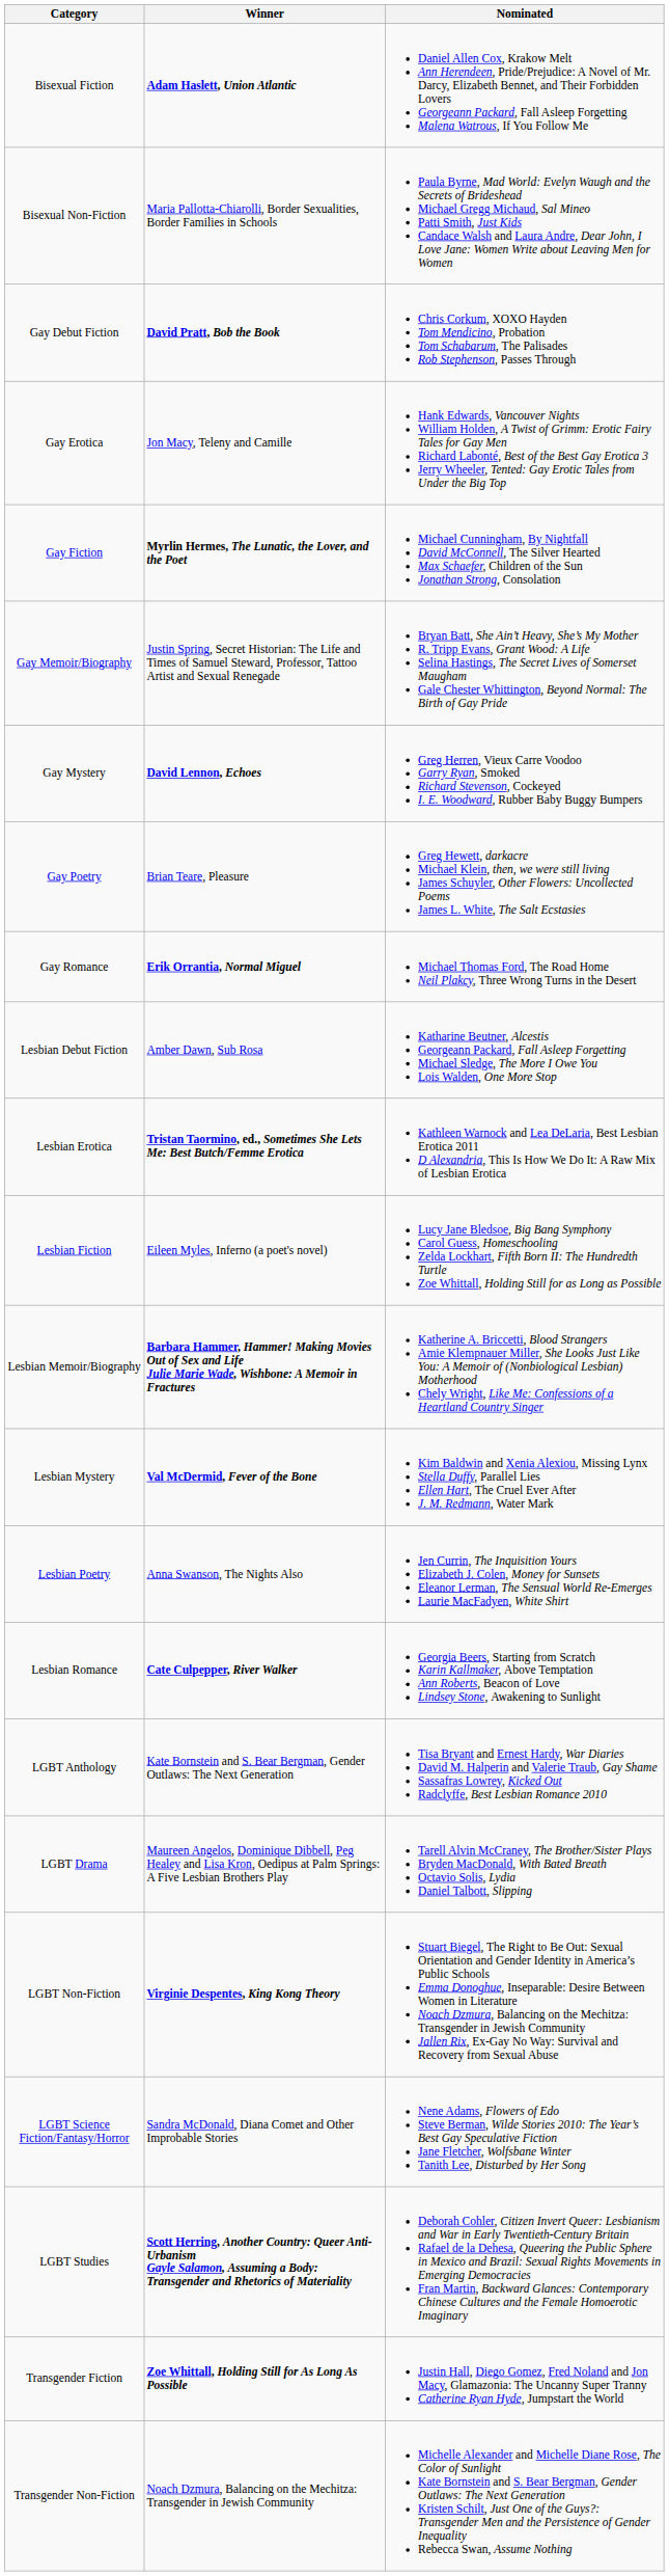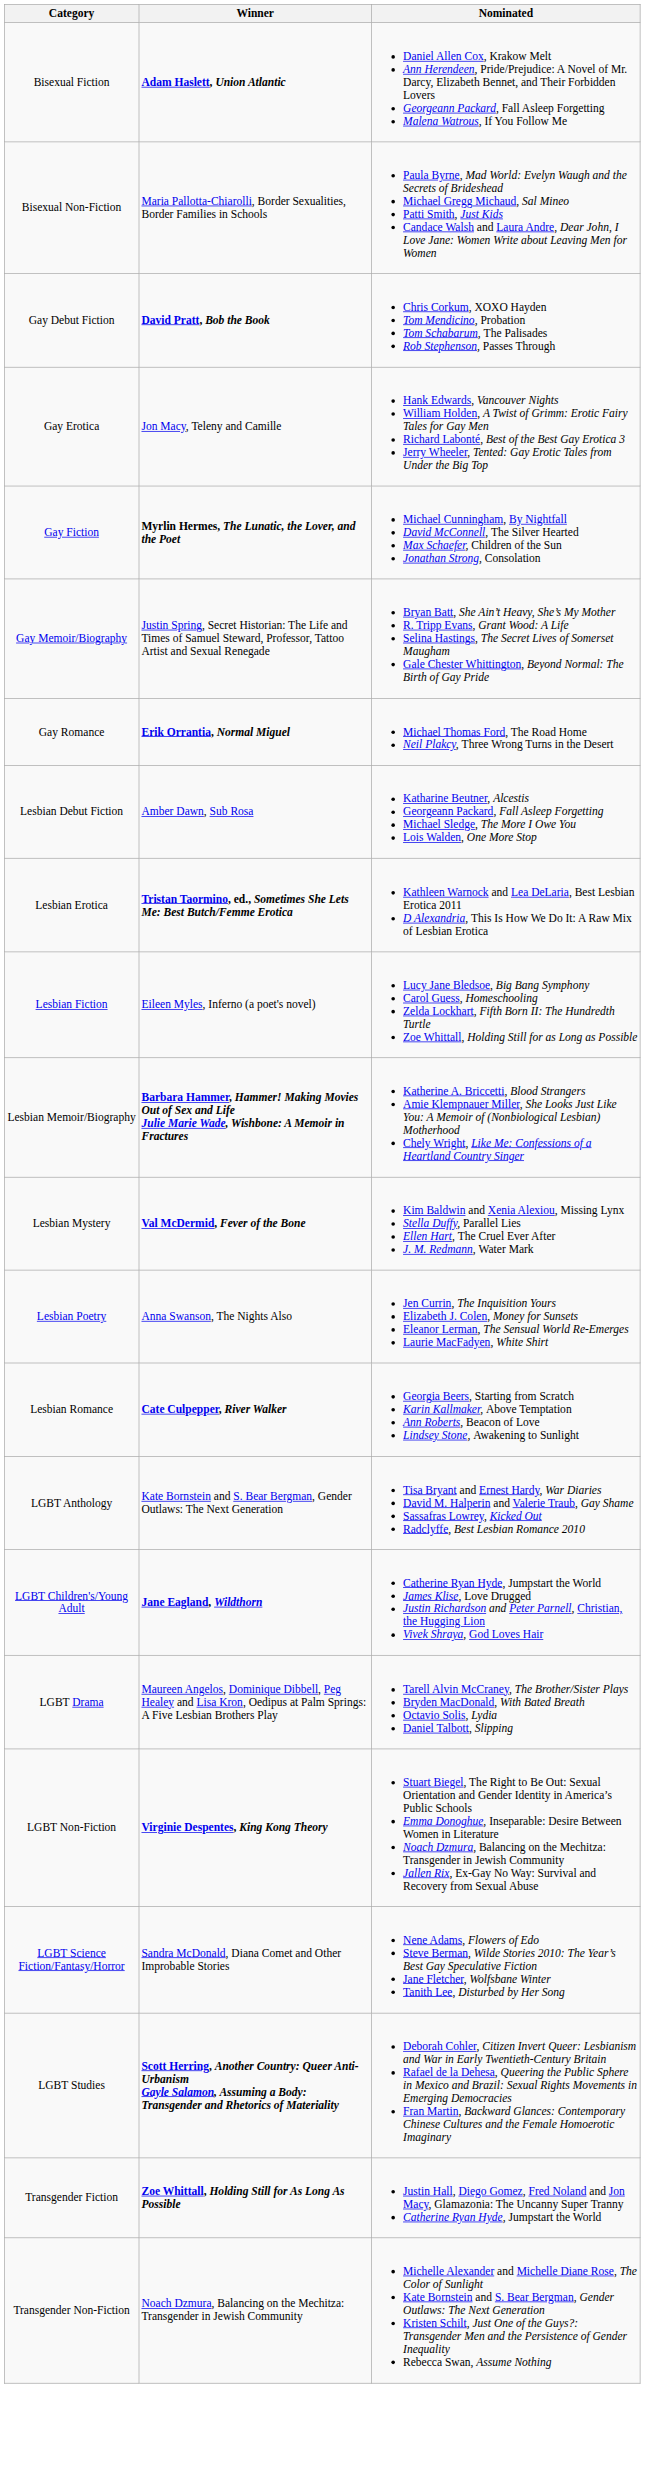- row: Gay Mystery | David Lennon, Echoes | Greg Herren, Vieux Carre Voodoo Garry Ryan, Smoked Richard Stevenson, Cockeyed I. E. Woodward, Rubber Baby Buggy Bumpers
- row: Gay Poetry | Brian Teare, Pleasure | Greg Hewett, darkacre Michael Klein, then, we were still living James Schuyler, Other Flowers: Uncollected Poems James L. White, The Salt Ecstasies
+ row: LGBT Children's/Young Adult | Jane Eagland, Wildthorn | Catherine Ryan Hyde, Jumpstart the World James Klise, Love Drugged Justin Richardson and Peter Parnell, Christian, the Hugging Lion Vivek Shraya, God Loves Hair
